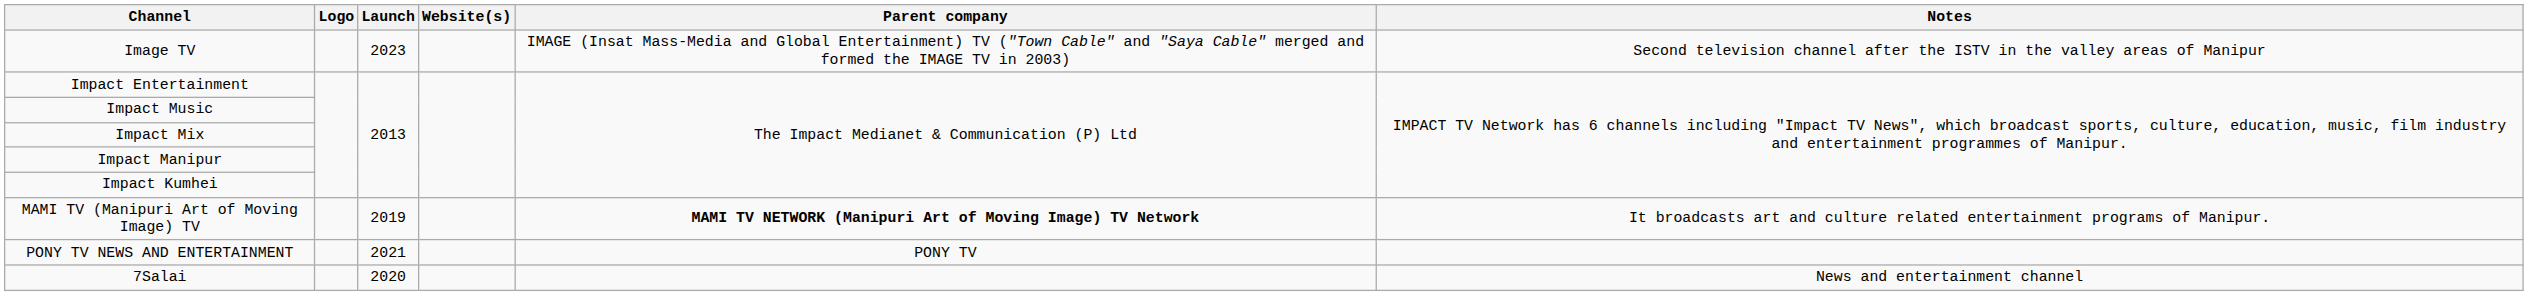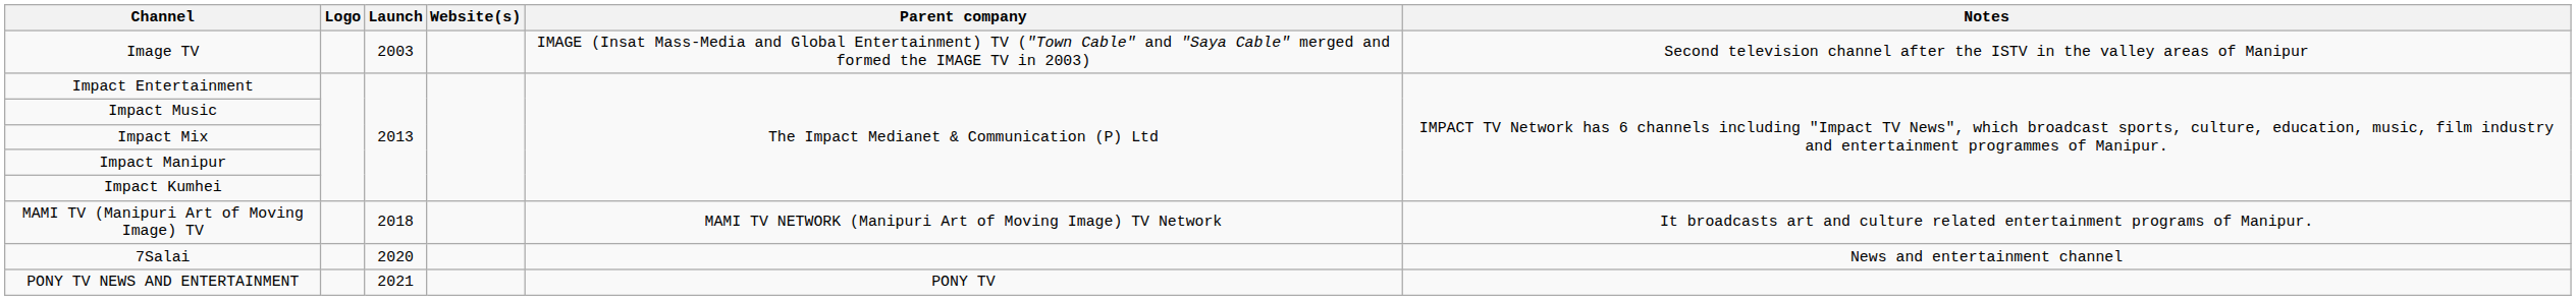Image TV | Launch: 2023 -> 2003
MAMI TV (Manipuri Art of Moving Image) TV | Launch: 2019 -> 2018
MAMI TV (Manipuri Art of Moving Image) TV | Parent company: bold -> normal
rows swapped: PONY TV NEWS AND ENTERTAINMENT <-> 7Salai
